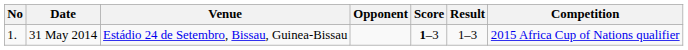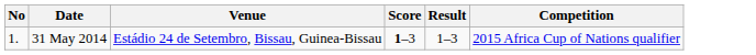- column: Opponent
